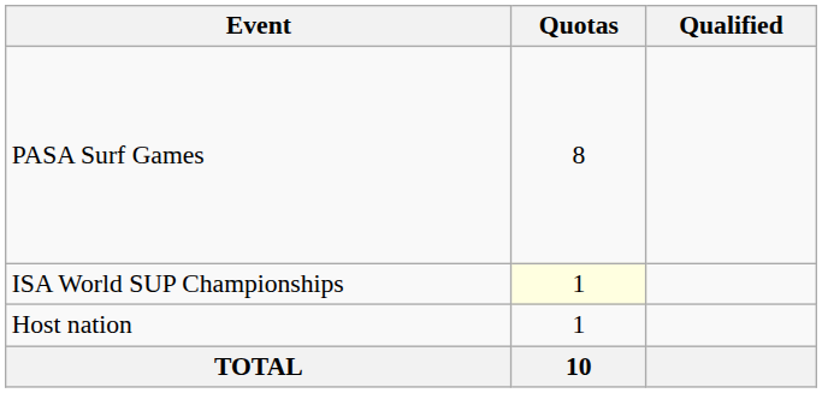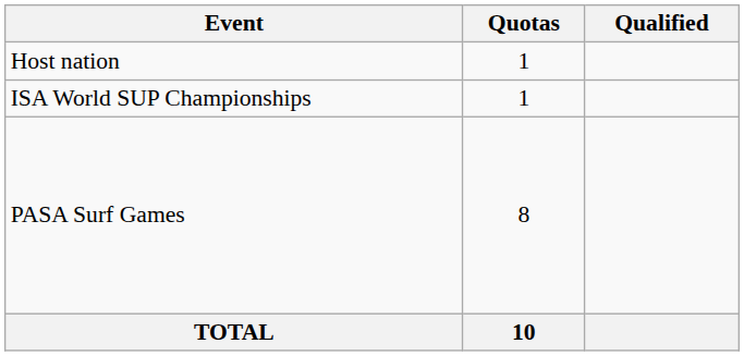rows swapped: Host nation <-> PASA Surf Games
ISA World SUP Championships | Quotas: lightyellow background -> no background
